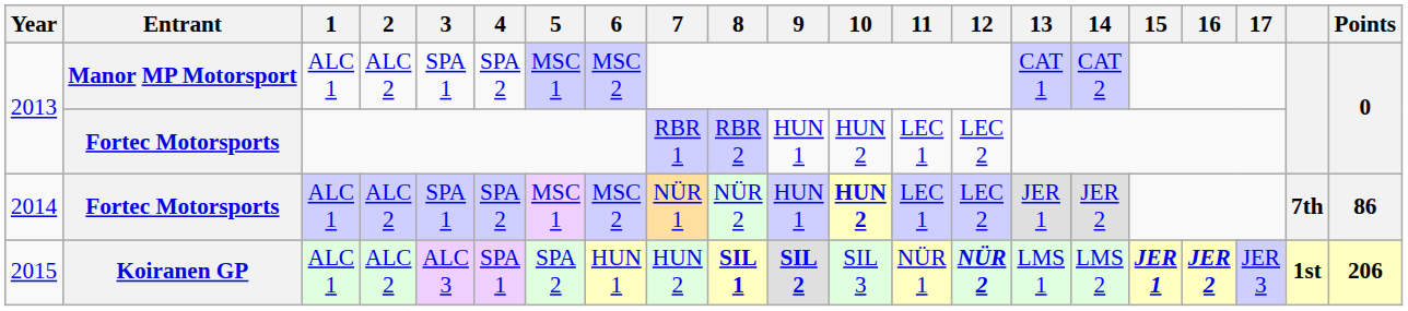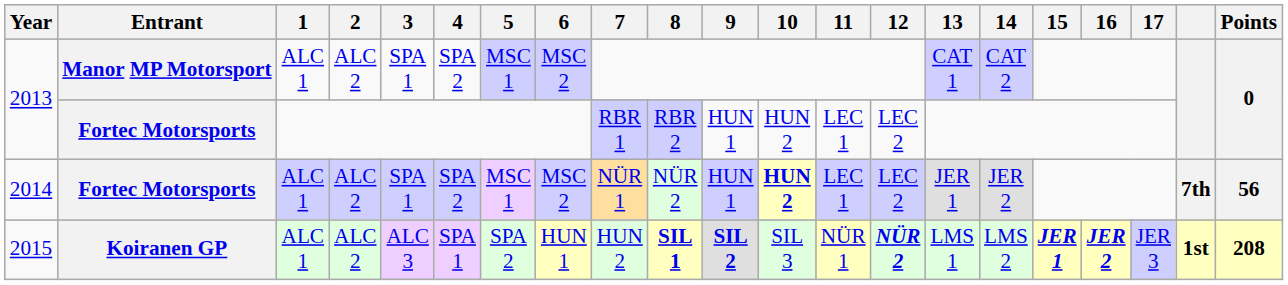2014 | Points: 86 -> 56
2015 | Points: 206 -> 208
